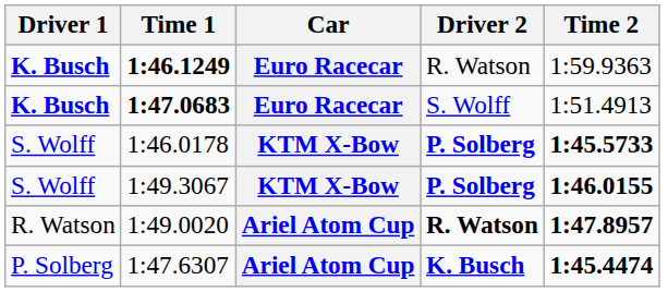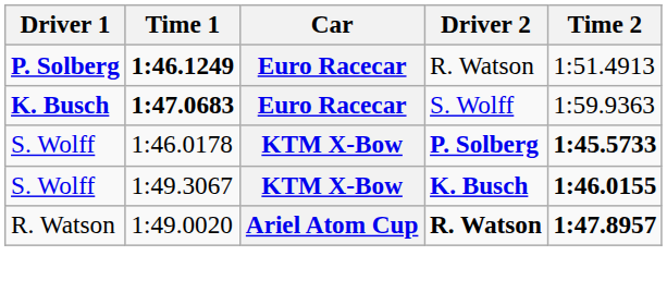1:46.1249 | Driver 1: K. Busch -> P. Solberg
1:46.1249 | Time 2: 1:59.9363 -> 1:51.4913
1:47.0683 | Time 2: 1:51.4913 -> 1:59.9363
1:49.3067 | Driver 2: P. Solberg -> K. Busch
- row: P. Solberg | 1:47.6307 | Ariel Atom Cup | K. Busch | 1:45.4474
